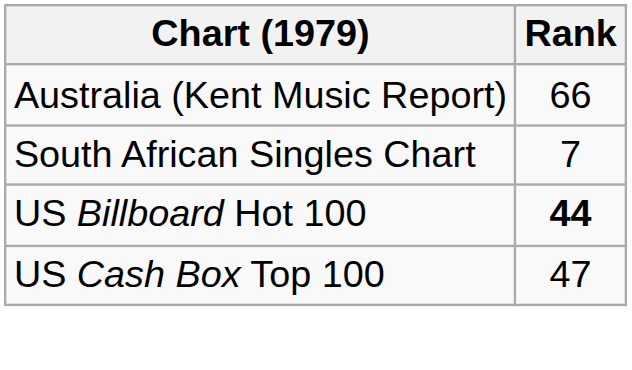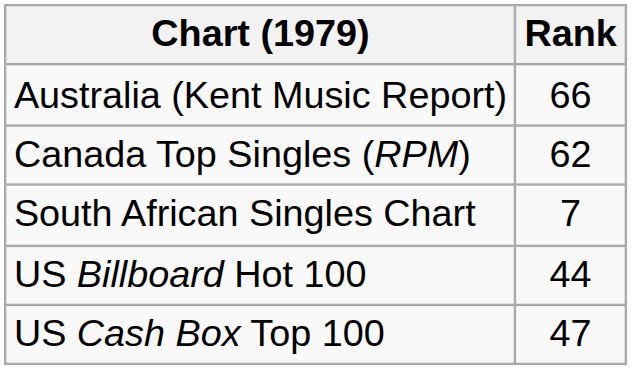+ row: Canada Top Singles (RPM) | 62
US Billboard Hot 100 | Rank: bold -> normal
